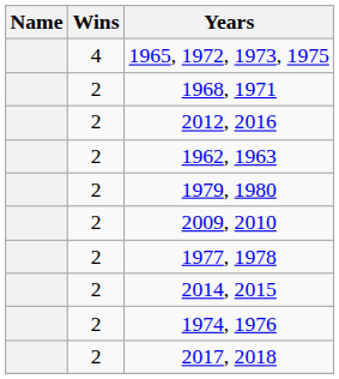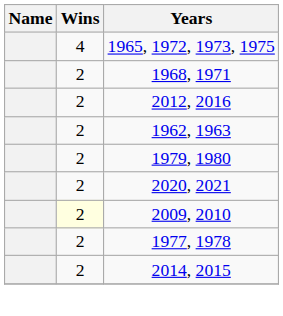+ row: 2 | 2020, 2021
2009, 2010 | Wins: no background -> lightyellow background
- row: 2 | 1974, 1976
- row: 2 | 2017, 2018
